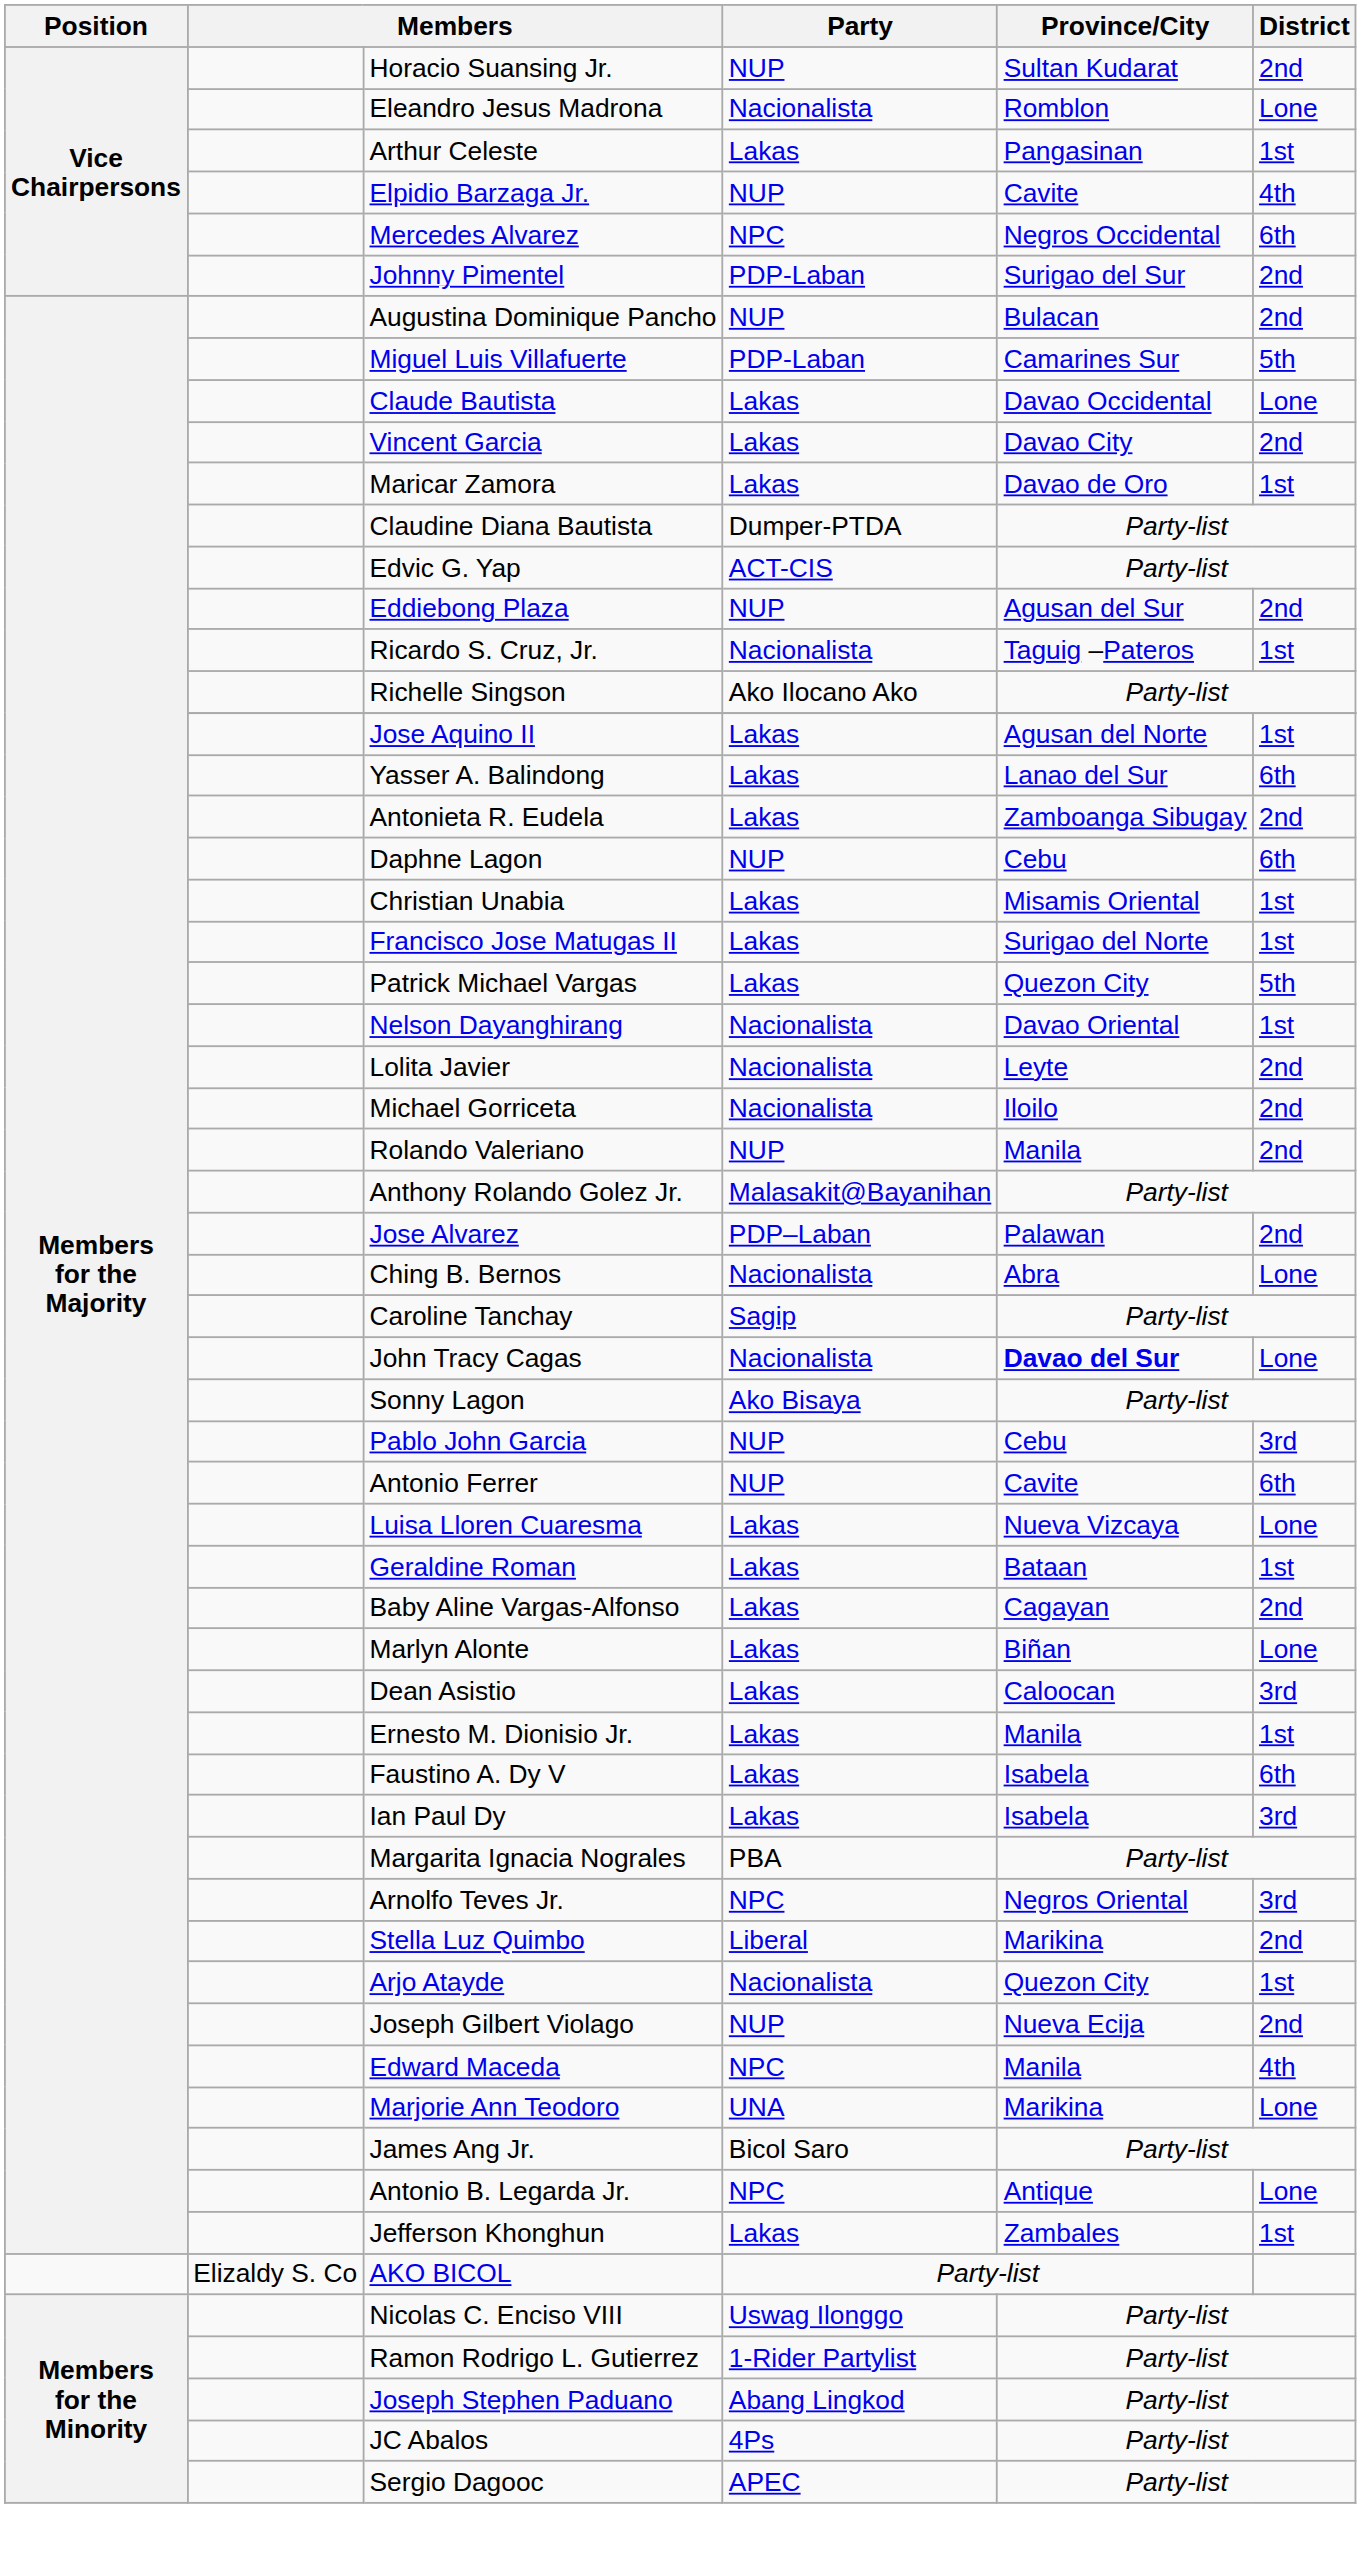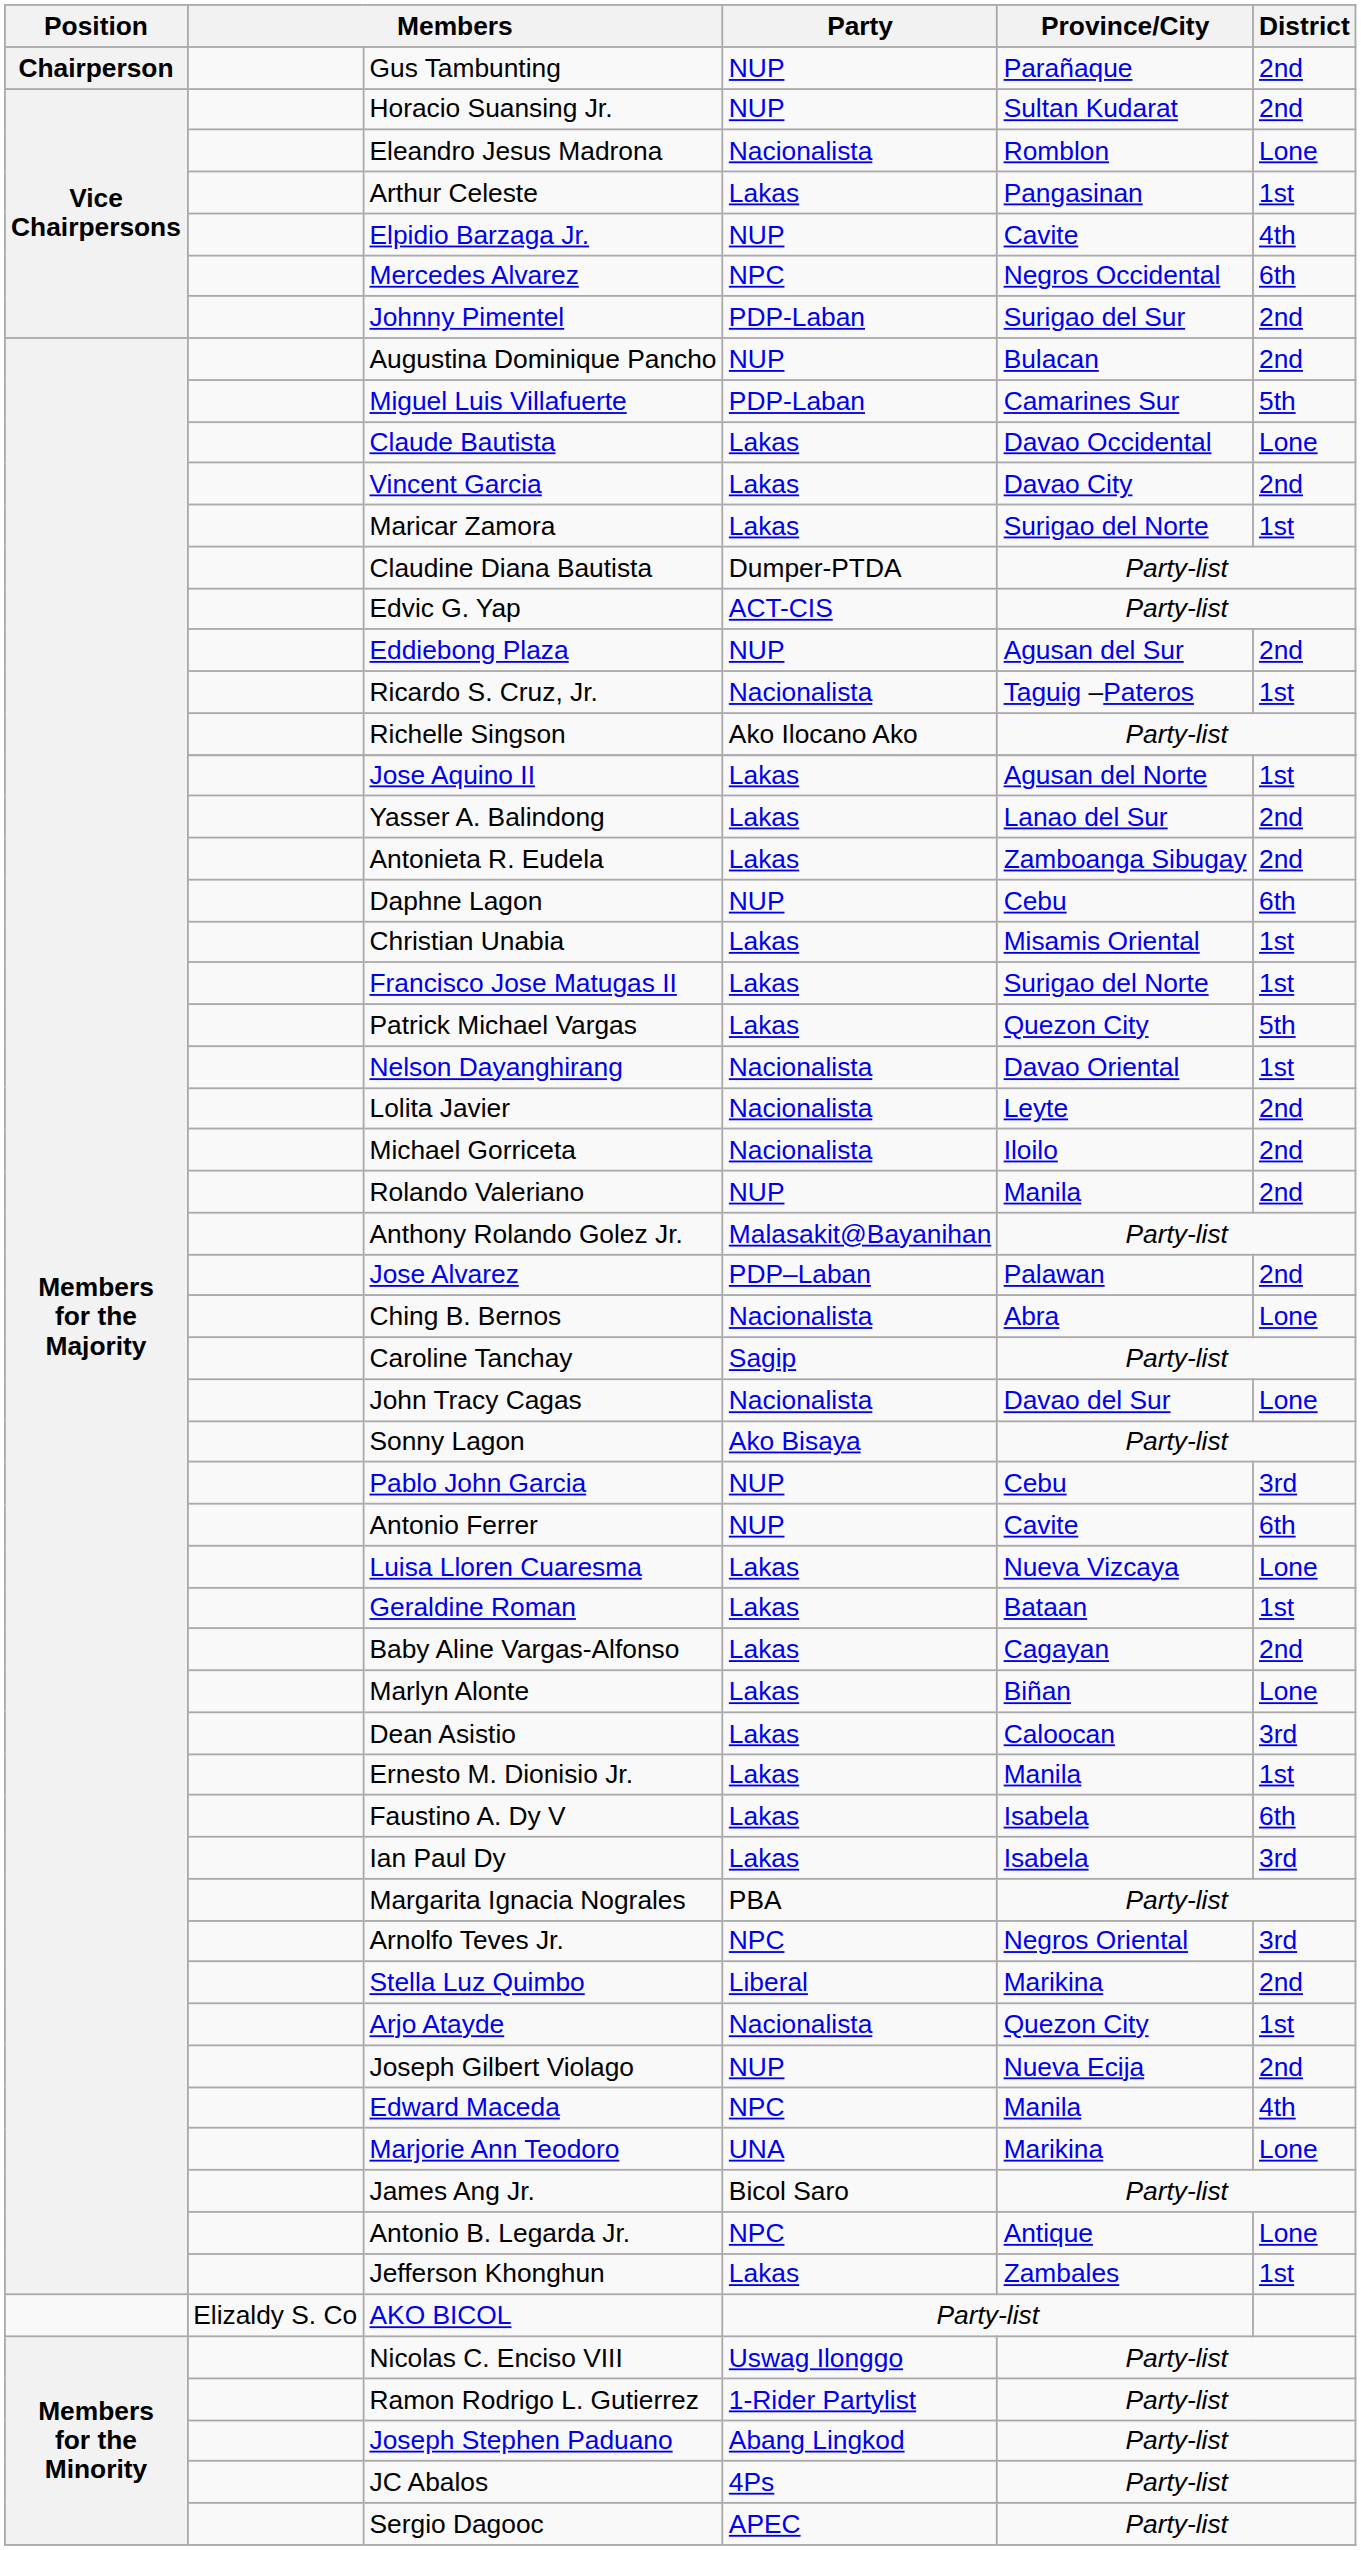+ row: Chairperson | Gus Tambunting | NUP | Parañaque | 2nd
Maricar Zamora | Province/City: Davao de Oro -> Surigao del Norte
Yasser A. Balindong | District: 6th -> 2nd
John Tracy Cagas | Province/City: bold -> normal
